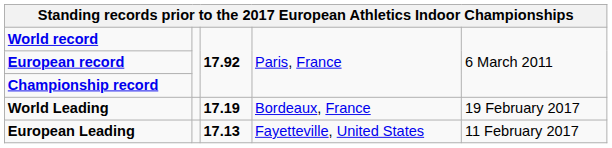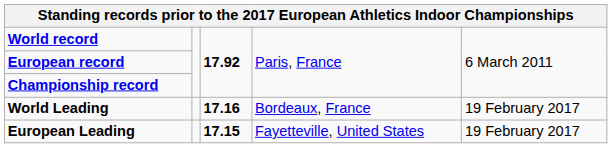World Leading | column 3: 17.19 -> 17.16
European Leading | column 3: 17.13 -> 17.15
European Leading | column 5: 11 February 2017 -> 19 February 2017
